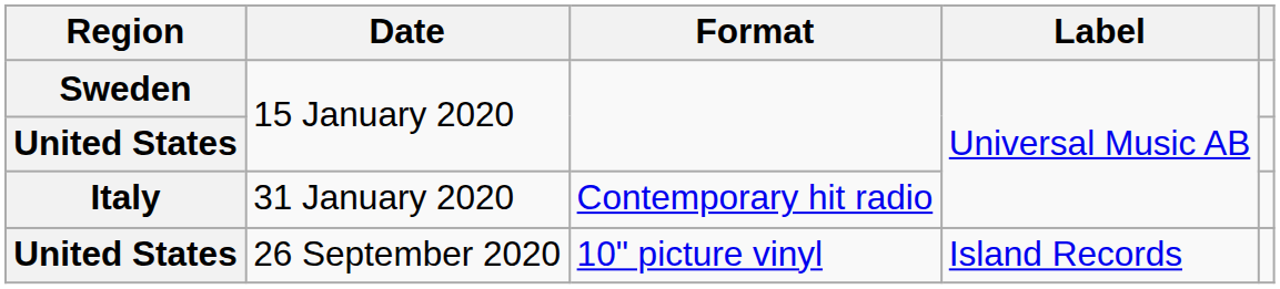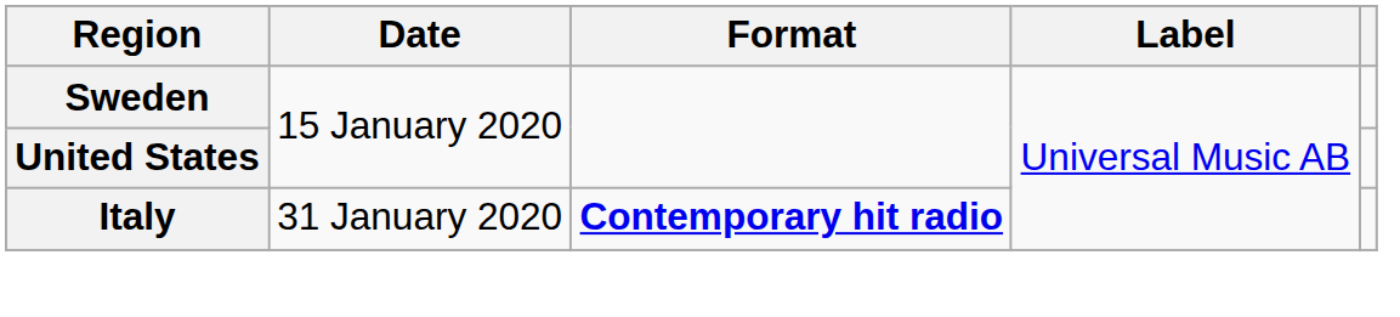Italy | Format: normal -> bold
- row: United States | 26 September 2020 | 10" picture vinyl | Island Records
